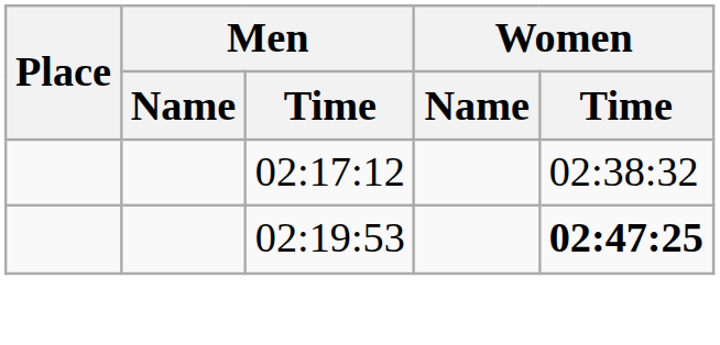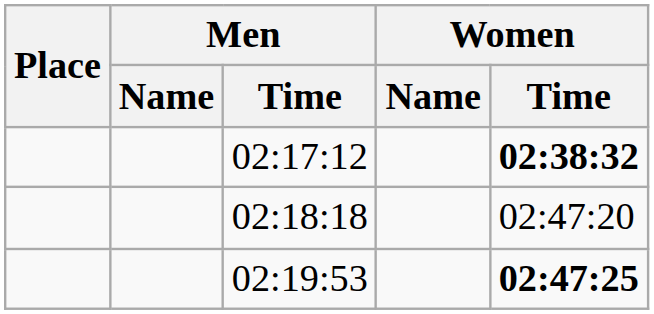02:17:12 | Women / Time: normal -> bold
+ row: 02:18:18 | 02:47:20
